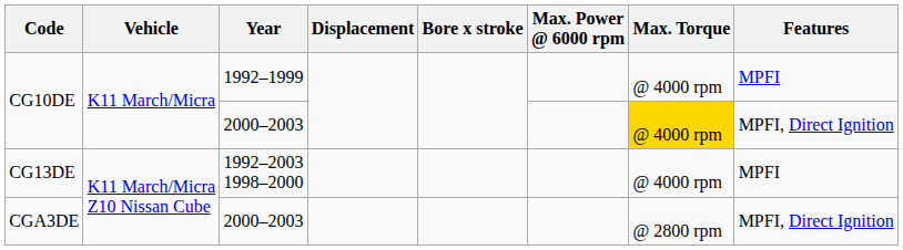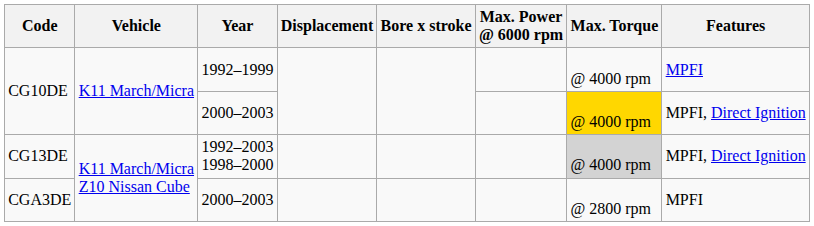CG13DE | Max. Torque: no background -> lightgrey background
CG13DE | Features: MPFI -> MPFI, Direct Ignition
CGA3DE | Features: MPFI, Direct Ignition -> MPFI
